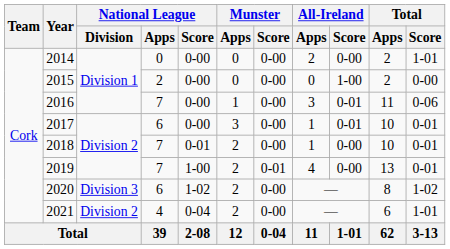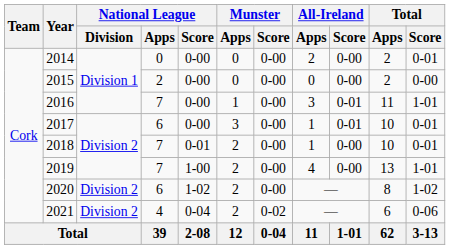2014 | Total / Score: 1-01 -> 0-01
2015 | All-Ireland / Score: 1-00 -> 0-00
2016 | Total / Score: 0-06 -> 1-01
2019 | Munster / Score: 0-01 -> 0-00
2019 | Total / Score: 0-01 -> 1-01
2020 | National League / Division: Division 3 -> Division 2
2021 | Munster / Score: 0-00 -> 0-02
2021 | Total / Score: 1-01 -> 0-06
